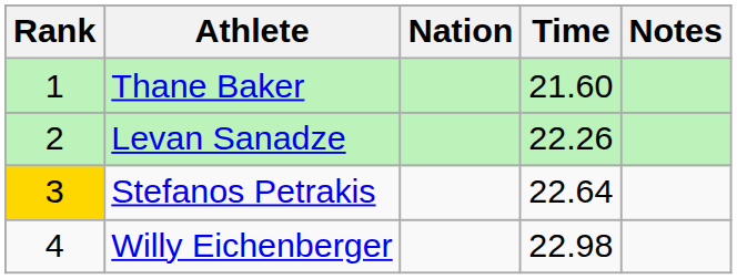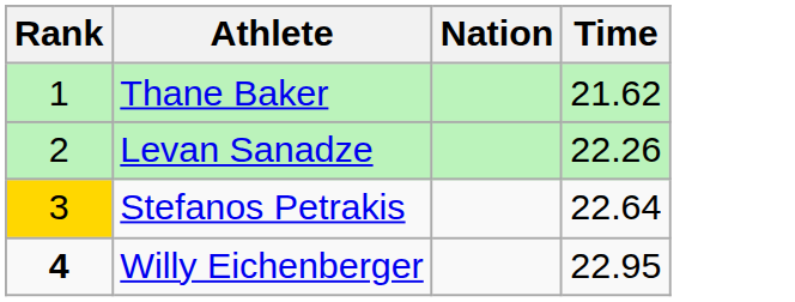- column: Notes
Thane Baker | Time: 21.60 -> 21.62
Willy Eichenberger | Rank: normal -> bold
Willy Eichenberger | Time: 22.98 -> 22.95
